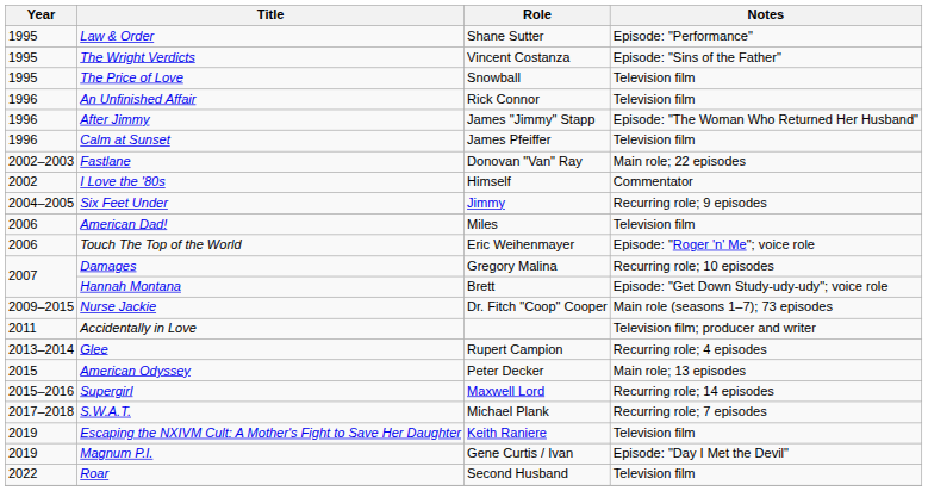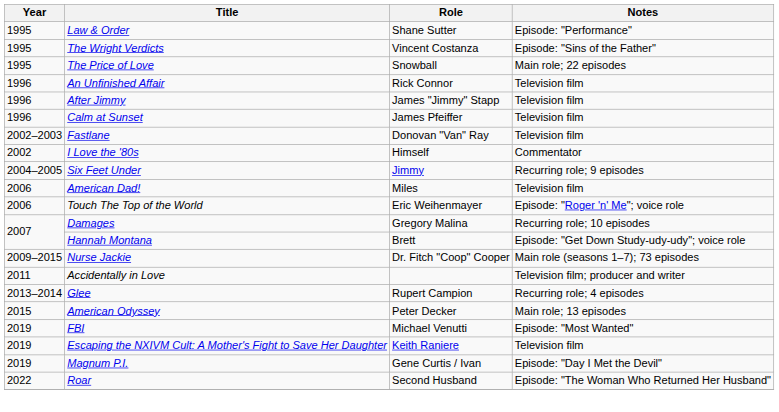The Price of Love | Notes: Television film -> Main role; 22 episodes
After Jimmy | Notes: Episode: "The Woman Who Returned Her Husband" -> Television film
Fastlane | Notes: Main role; 22 episodes -> Television film
- row: 2015–2016 | Supergirl | Maxwell Lord | Recurring role; 14 episodes
- row: 2017–2018 | S.W.A.T. | Michael Plank | Recurring role; 7 episodes
+ row: 2019 | FBI | Michael Venutti | Episode: "Most Wanted"
Roar | Notes: Television film -> Episode: "The Woman Who Returned Her Husband"
